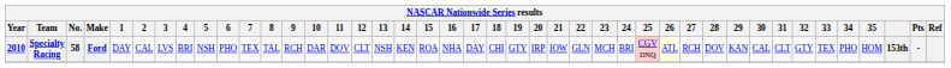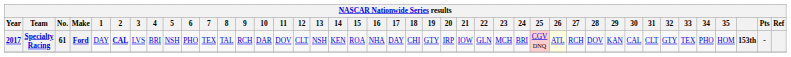Specialty Racing | Year: 2010 -> 2017
Specialty Racing | No.: 58 -> 61
Specialty Racing | 2: normal -> bold
